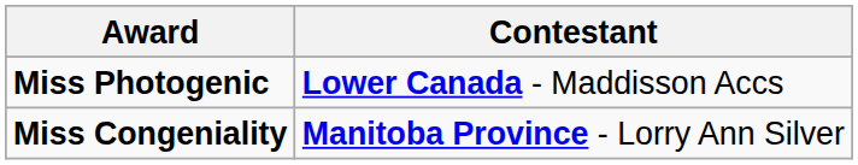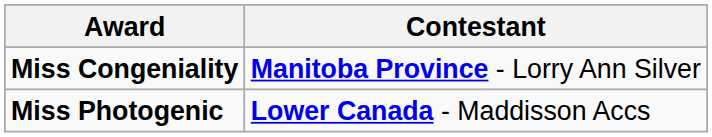rows swapped: Miss Congeniality <-> Miss Photogenic
